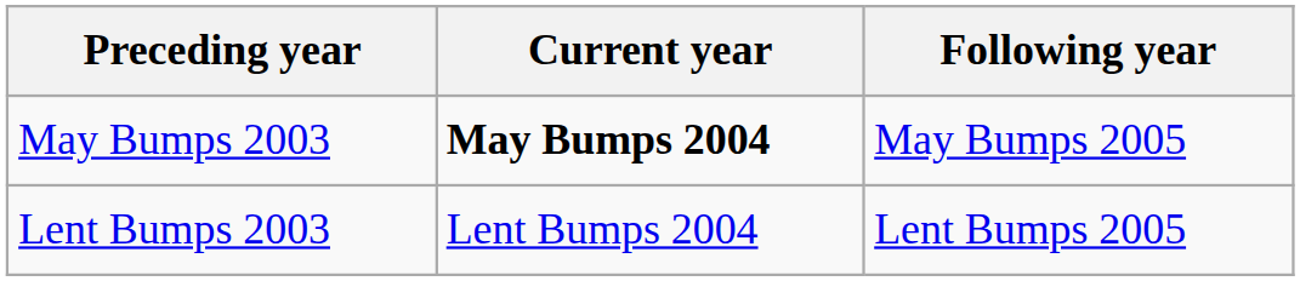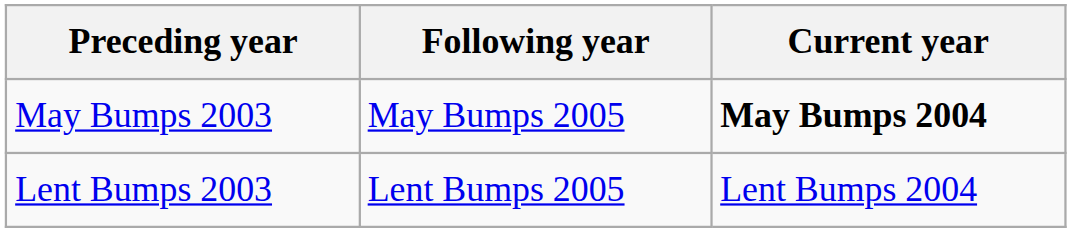columns swapped: Current year <-> Following year
